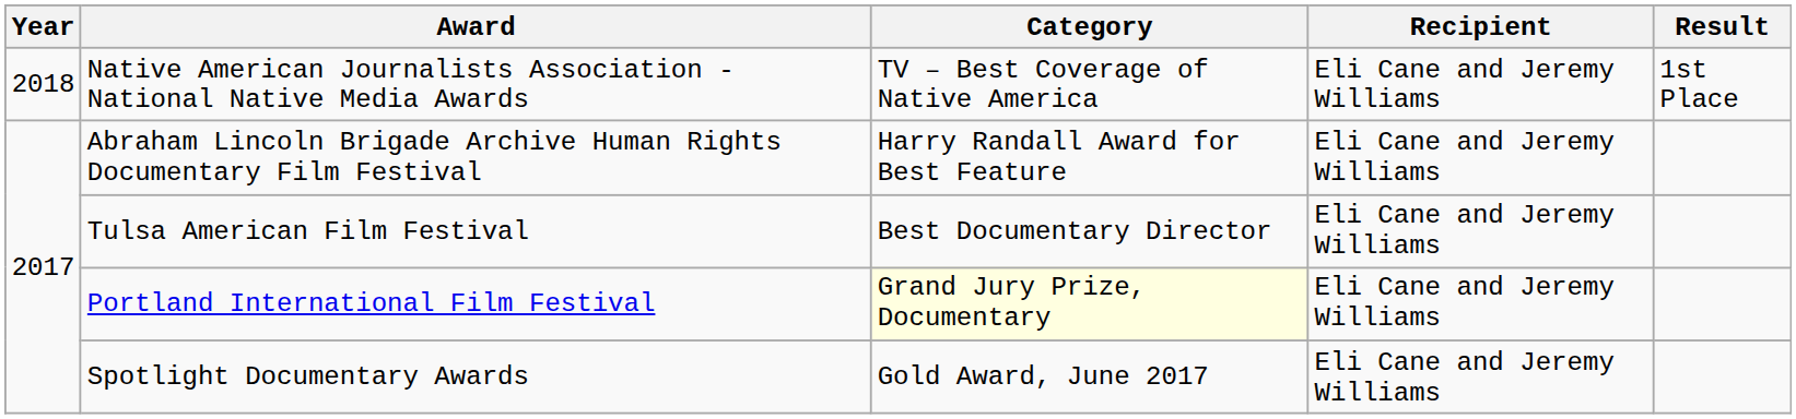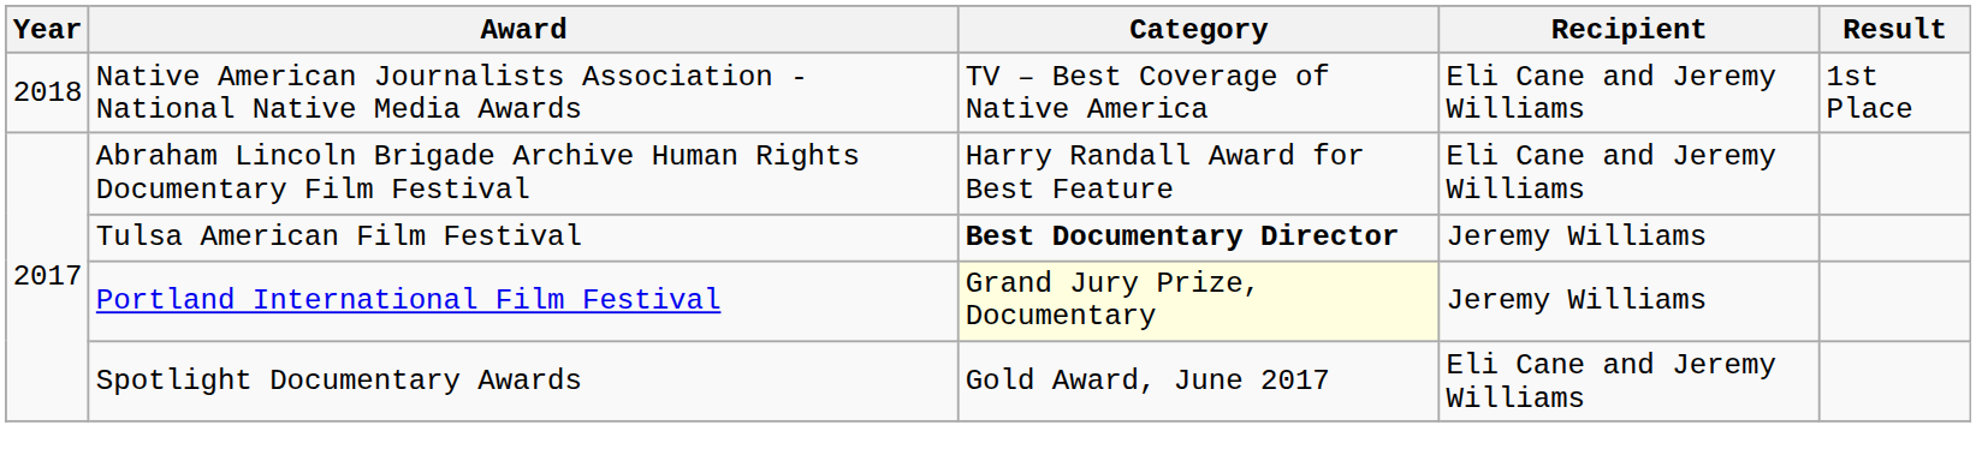Tulsa American Film Festival | Category: normal -> bold
Tulsa American Film Festival | Recipient: Eli Cane and Jeremy Williams -> Jeremy Williams
Portland International Film Festival | Recipient: Eli Cane and Jeremy Williams -> Jeremy Williams
